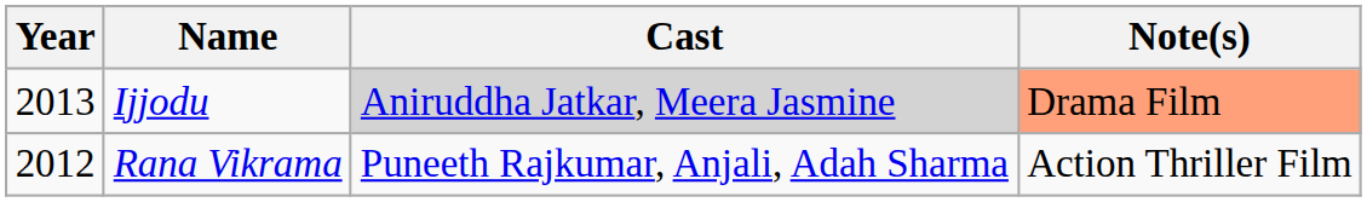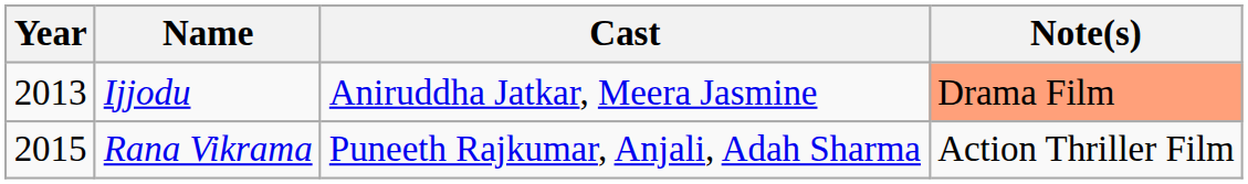Ijjodu | Cast: lightgrey background -> no background
Rana Vikrama | Year: 2012 -> 2015
